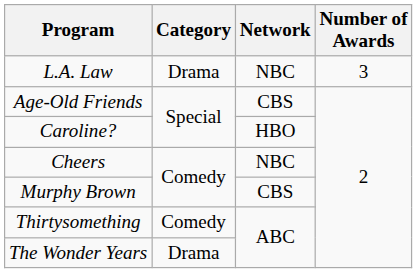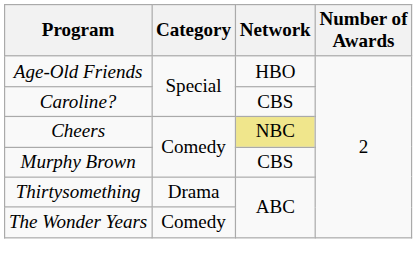- row: L.A. Law | Drama | NBC | 3
Age-Old Friends | Network: CBS -> HBO
Caroline? | Network: HBO -> CBS
Cheers | Network: no background -> khaki background
Thirtysomething | Category: Comedy -> Drama
The Wonder Years | Category: Drama -> Comedy
